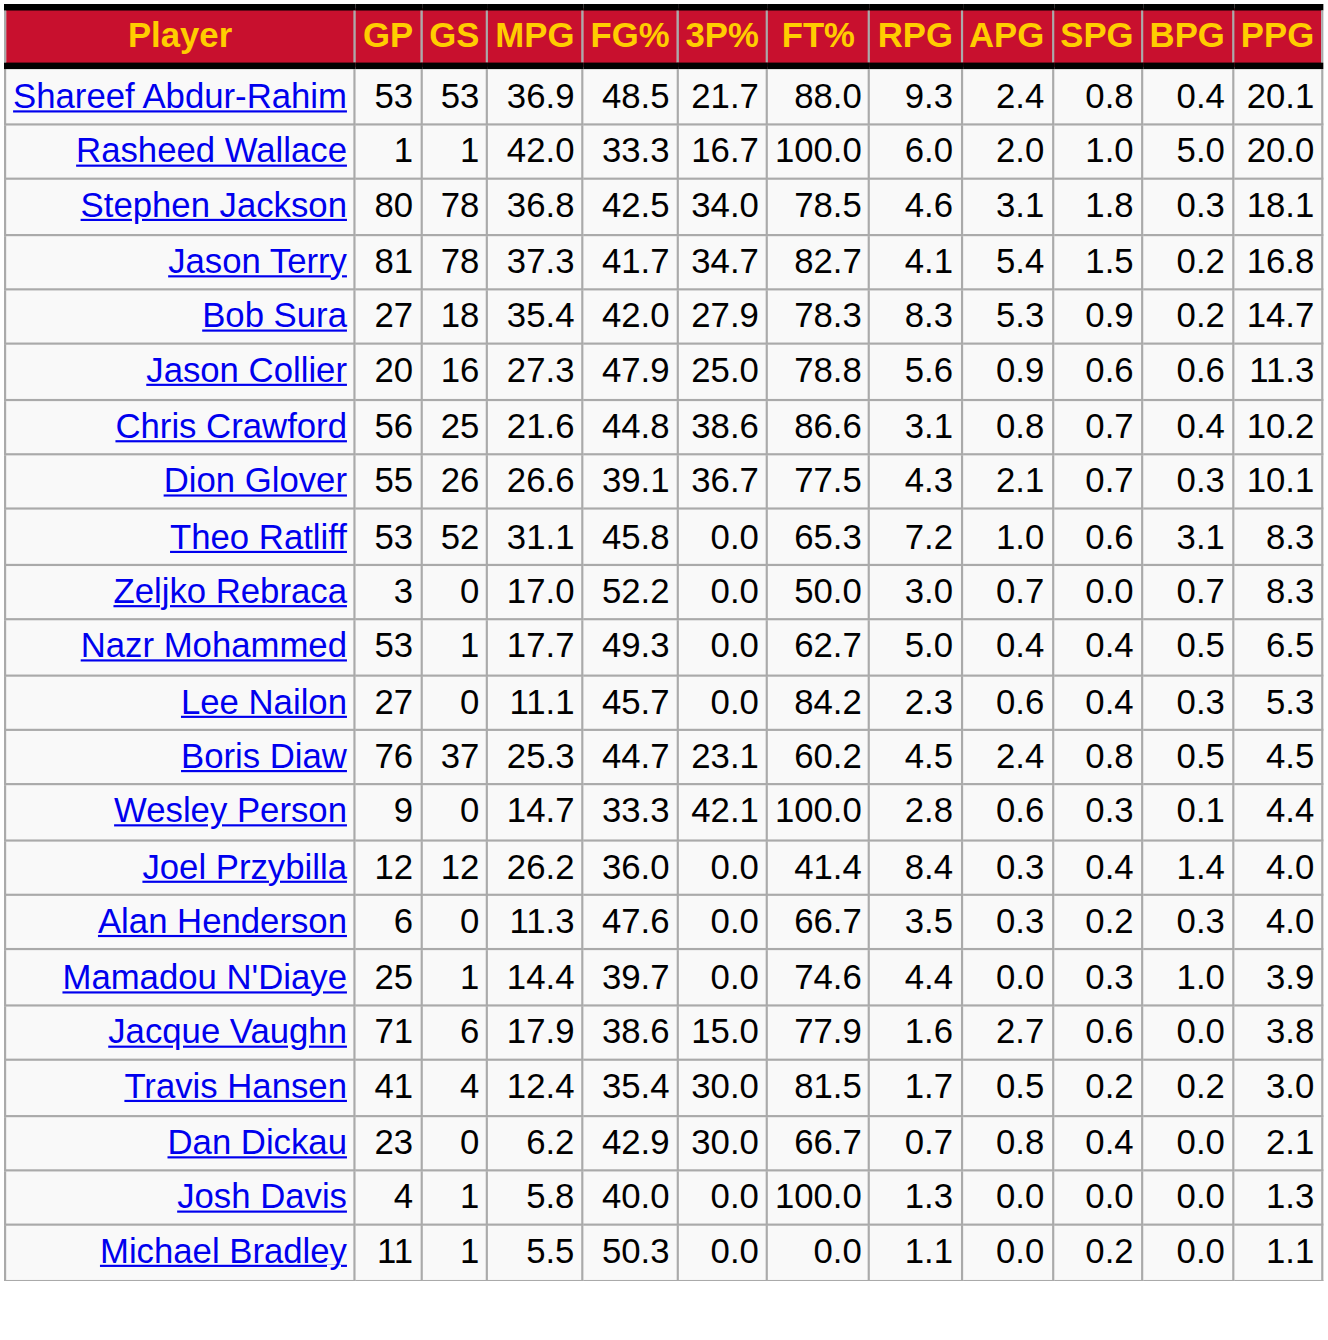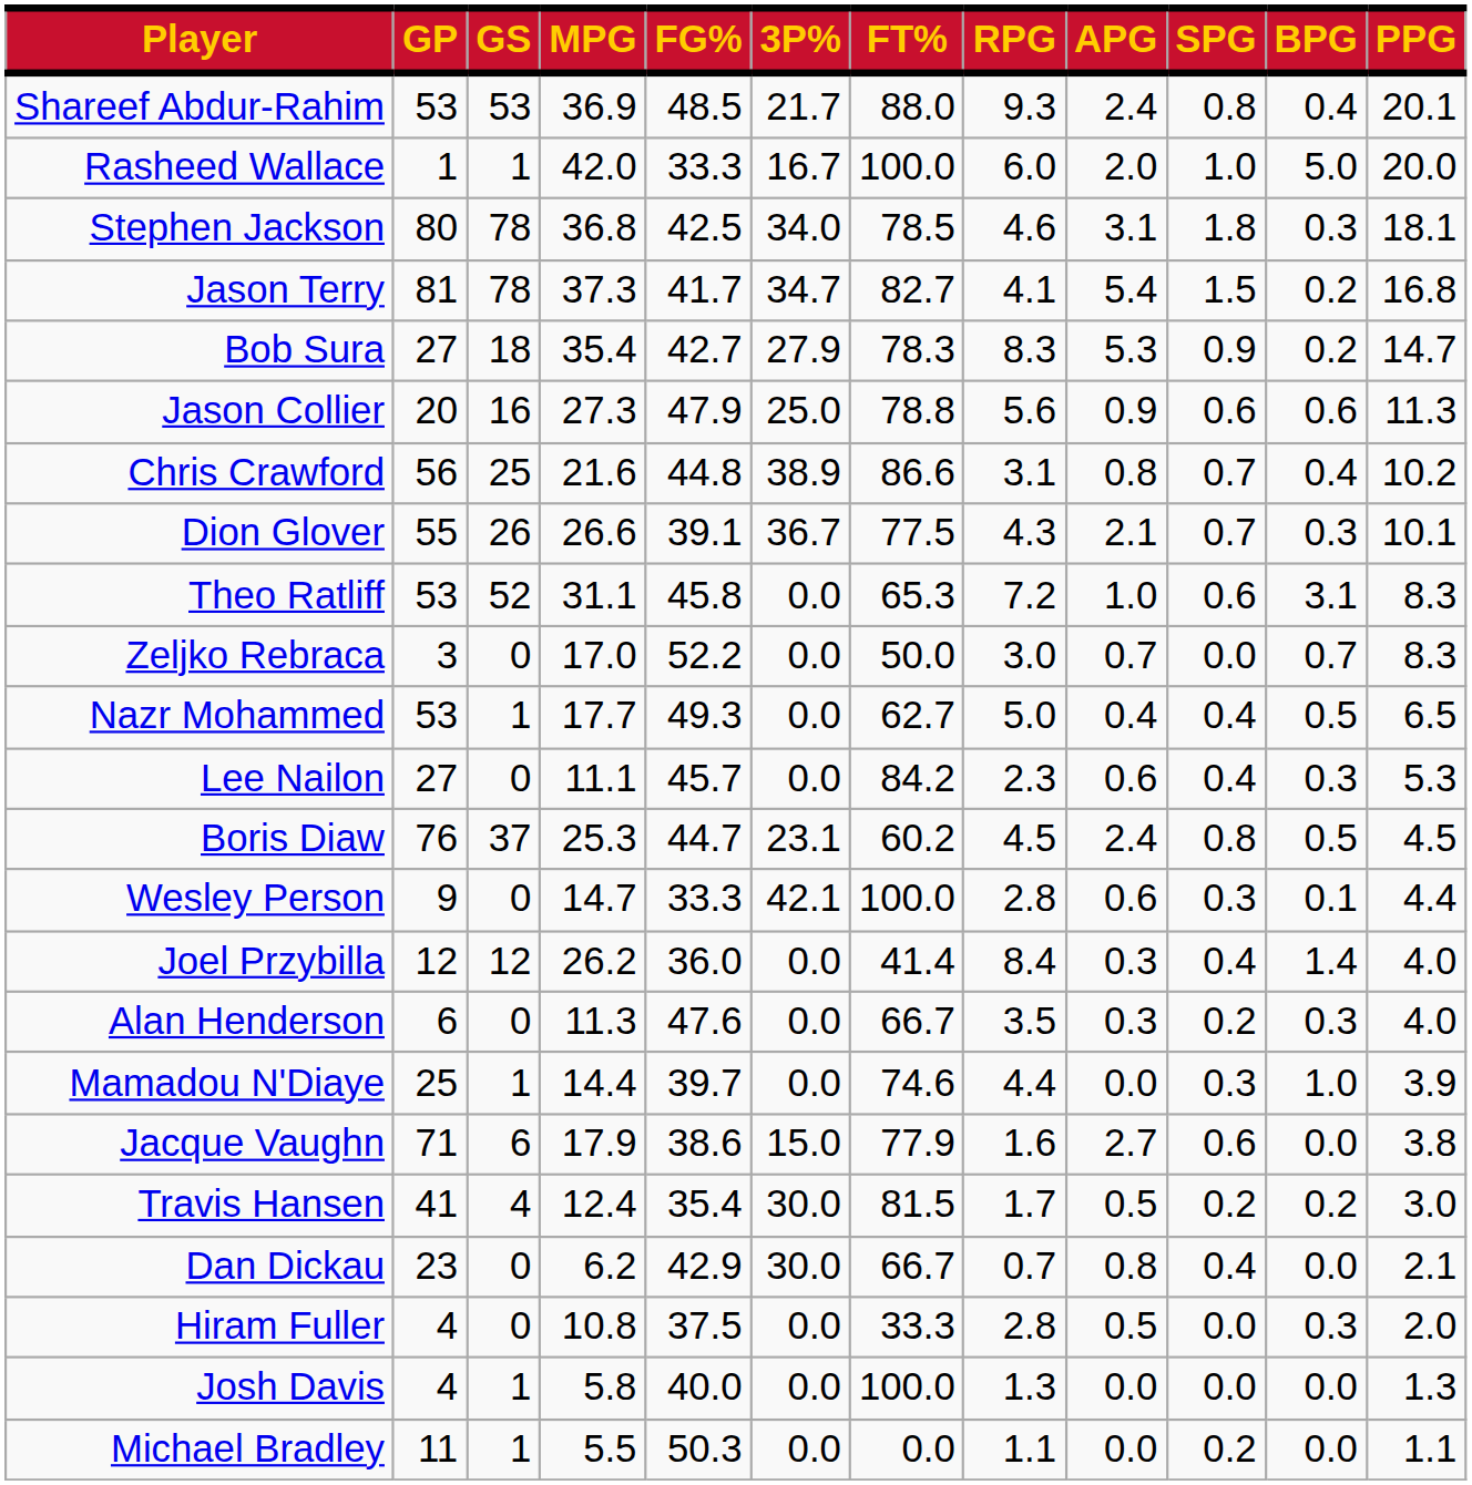Bob Sura | FG%: 42.0 -> 42.7
Chris Crawford | 3P%: 38.6 -> 38.9
+ row: Hiram Fuller | 4 | 0 | 10.8 | 37.5 | 0.0 | 33.3 | 2.8 | 0.5 | 0.0 | 0.3 | 2.0
